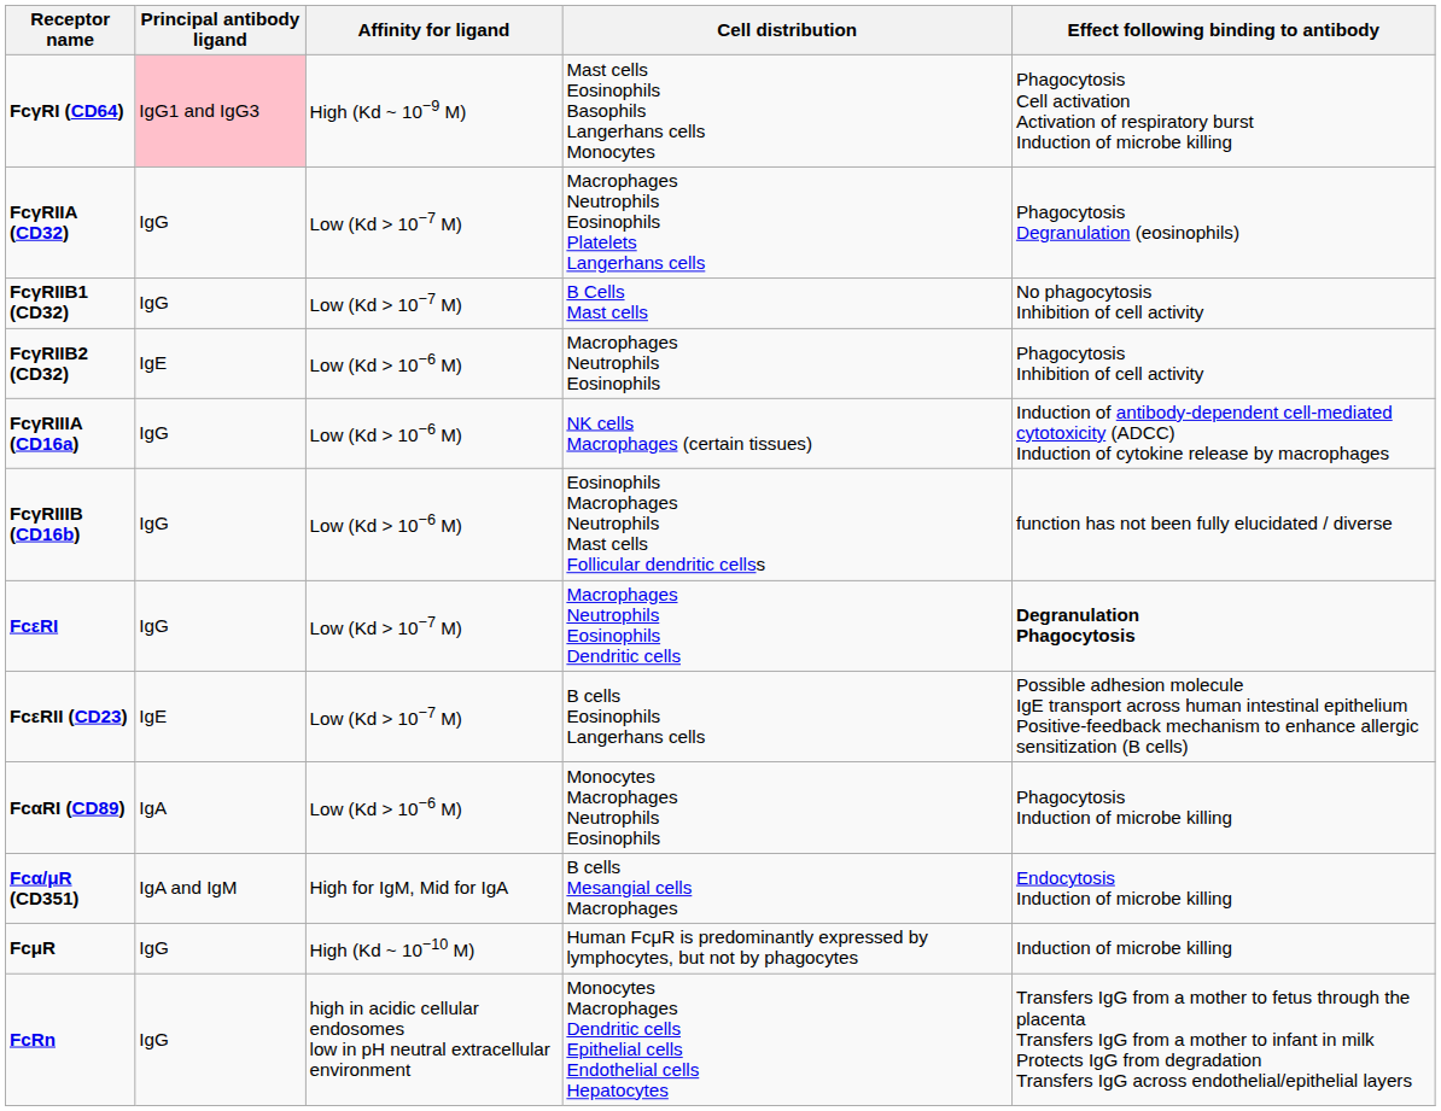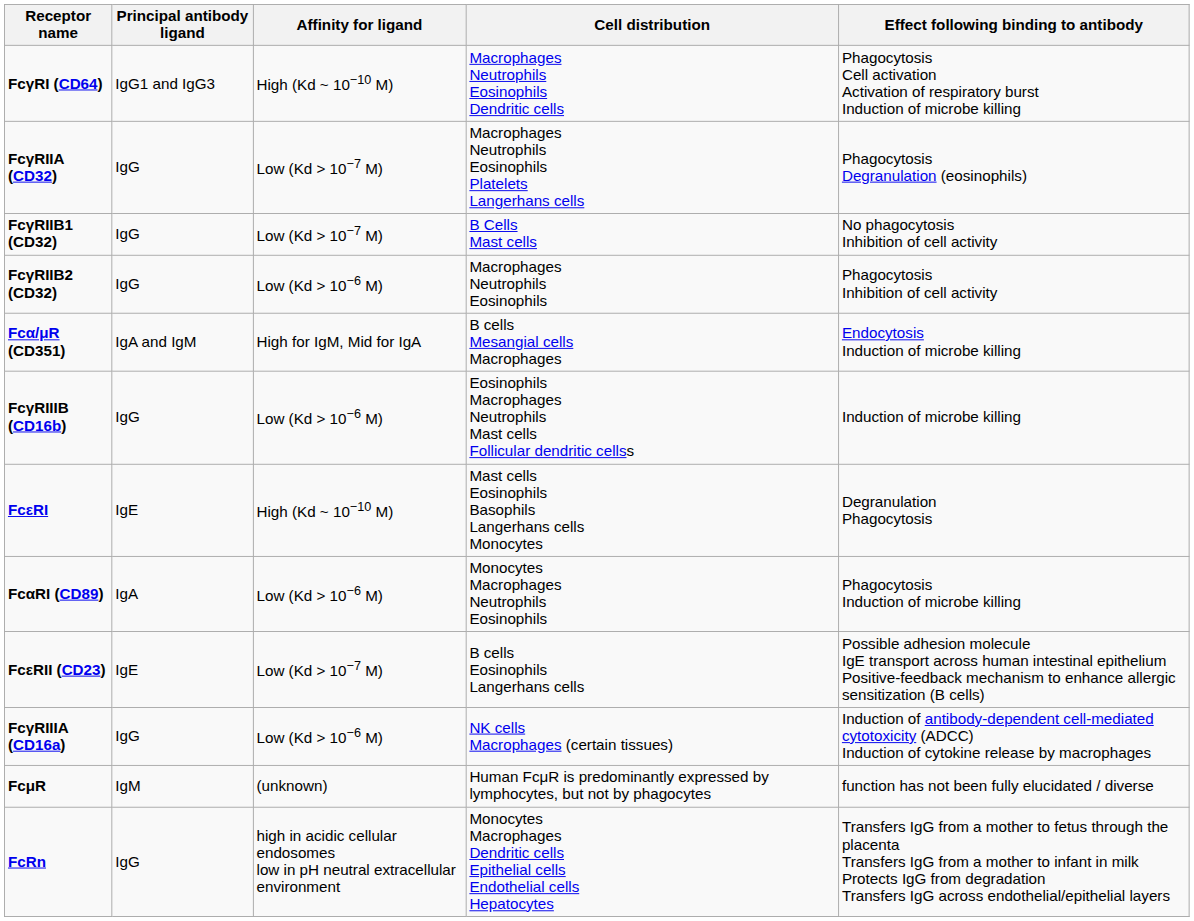FcγRI (CD64) | Principal antibody ligand: pink background -> no background
FcγRI (CD64) | Affinity for ligand: High (Kd ~ 10−9 M) -> High (Kd ~ 10−10 M)
FcγRI (CD64) | Cell distribution: Mast cells Eosinophils Basophils Langerhans cells Monocytes -> Macrophages Neutrophils Eosinophils Dendritic cells
FcγRIIB2 (CD32) | Principal antibody ligand: IgE -> IgG
rows swapped: FcγRIIIA (CD16a) <-> Fcα/μR (CD351)
FcγRIIIB (CD16b) | Effect following binding to antibody: function has not been fully elucidated / diverse -> Induction of microbe killing
FcεRI | Principal antibody ligand: IgG -> IgE
FcεRI | Affinity for ligand: Low (Kd > 10−7 M) -> High (Kd ~ 10−10 M)
FcεRI | Cell distribution: Macrophages Neutrophils Eosinophils Dendritic cells -> Mast cells Eosinophils Basophils Langerhans cells Monocytes
FcεRI | Effect following binding to antibody: bold -> normal
rows swapped: FcεRII (CD23) <-> FcαRI (CD89)
FcμR | Principal antibody ligand: IgG -> IgM
FcμR | Affinity for ligand: High (Kd ~ 10−10 M) -> (unknown)
FcμR | Effect following binding to antibody: Induction of microbe killing -> function has not been fully elucidated / diverse
